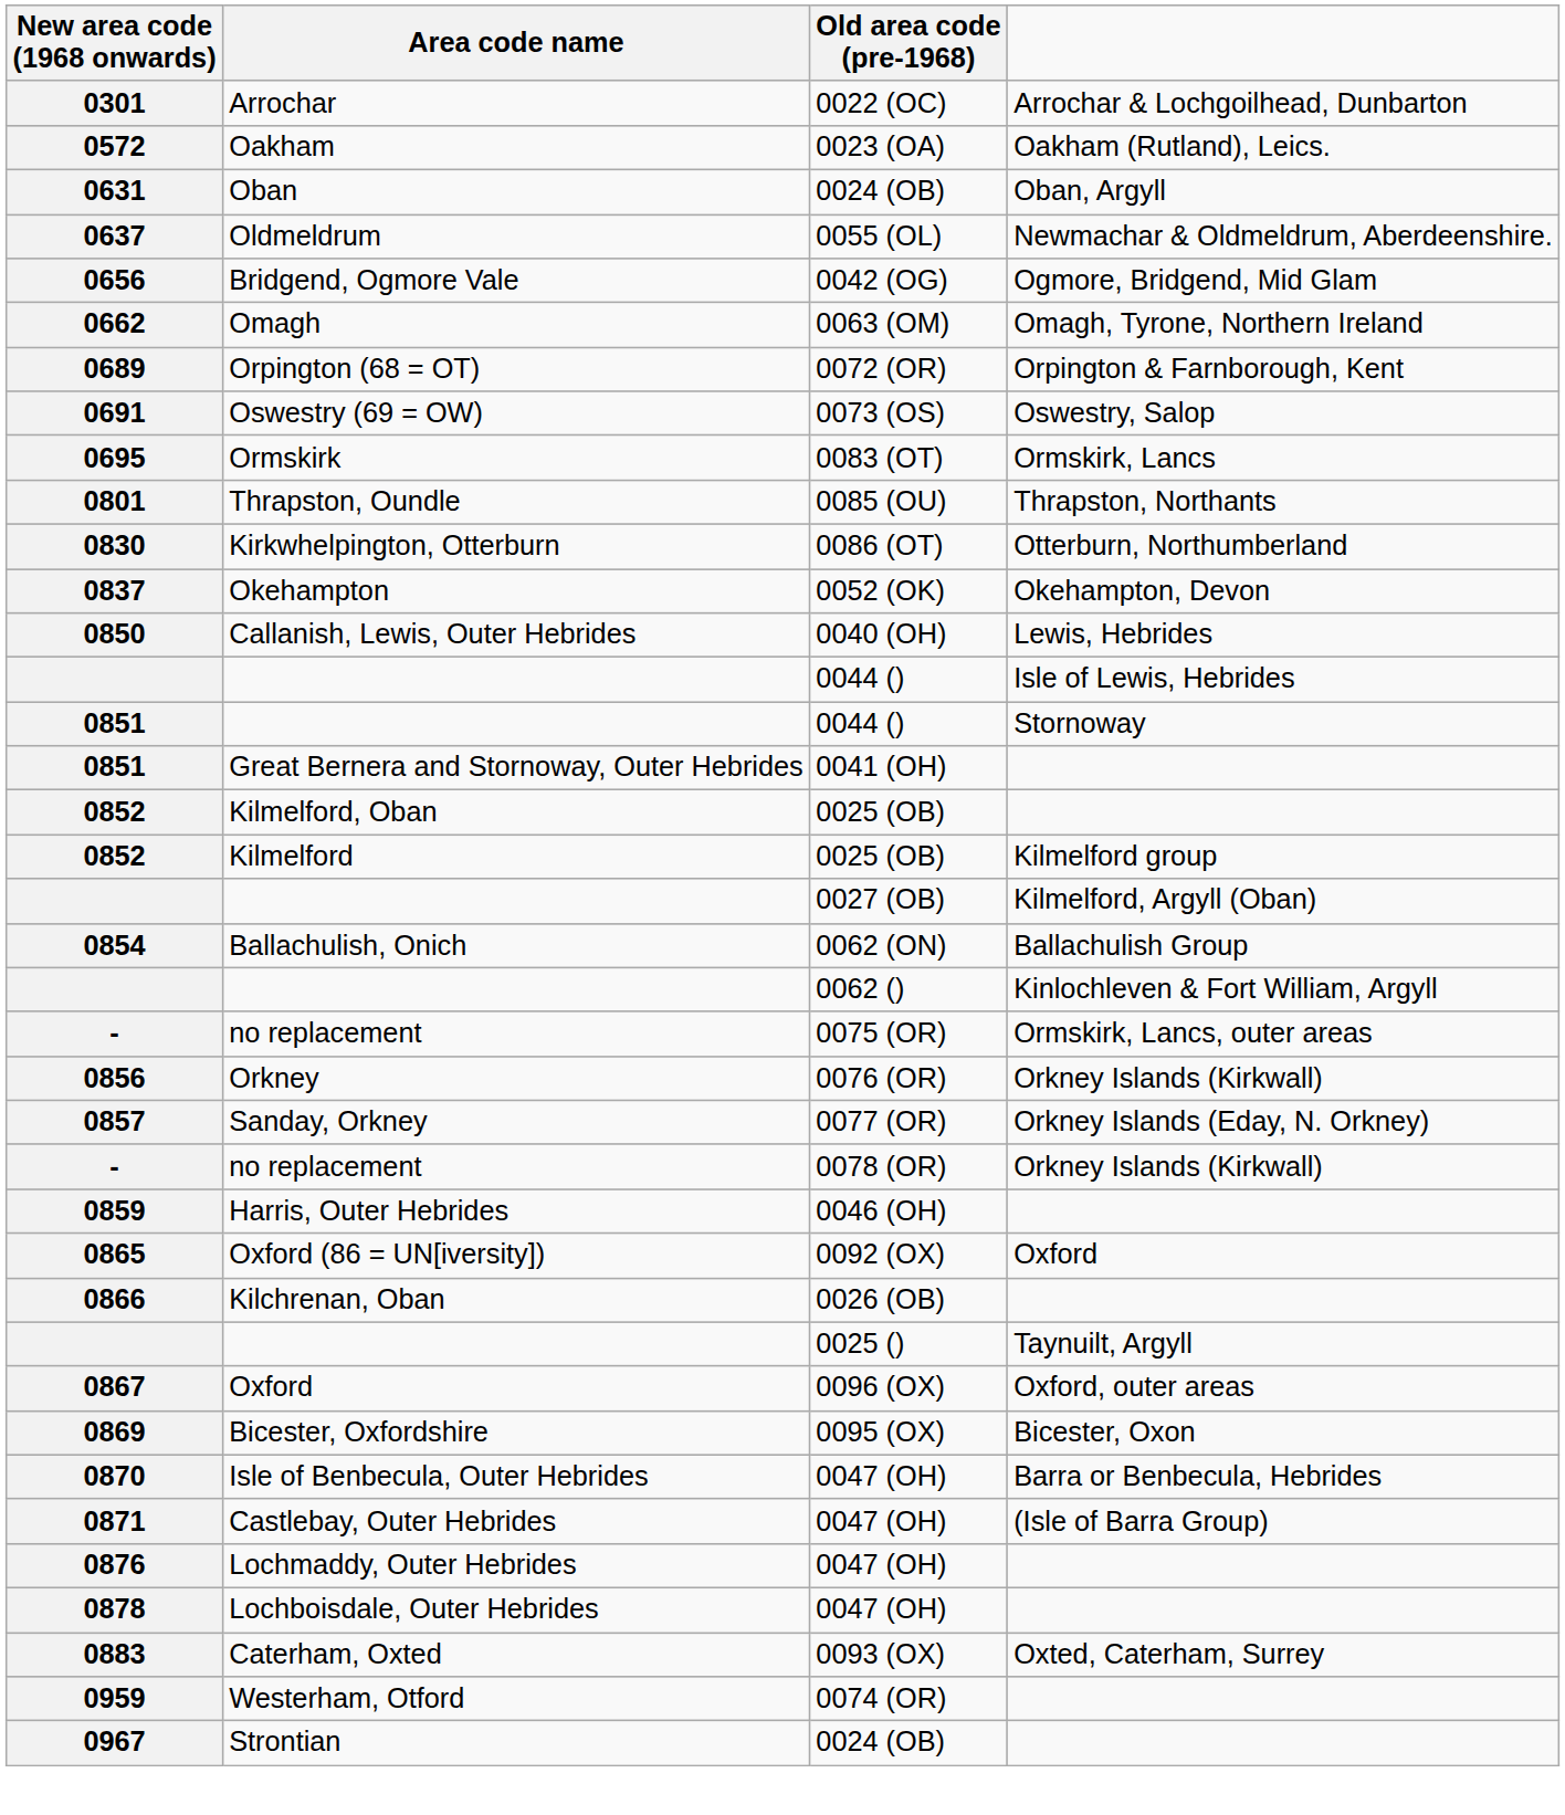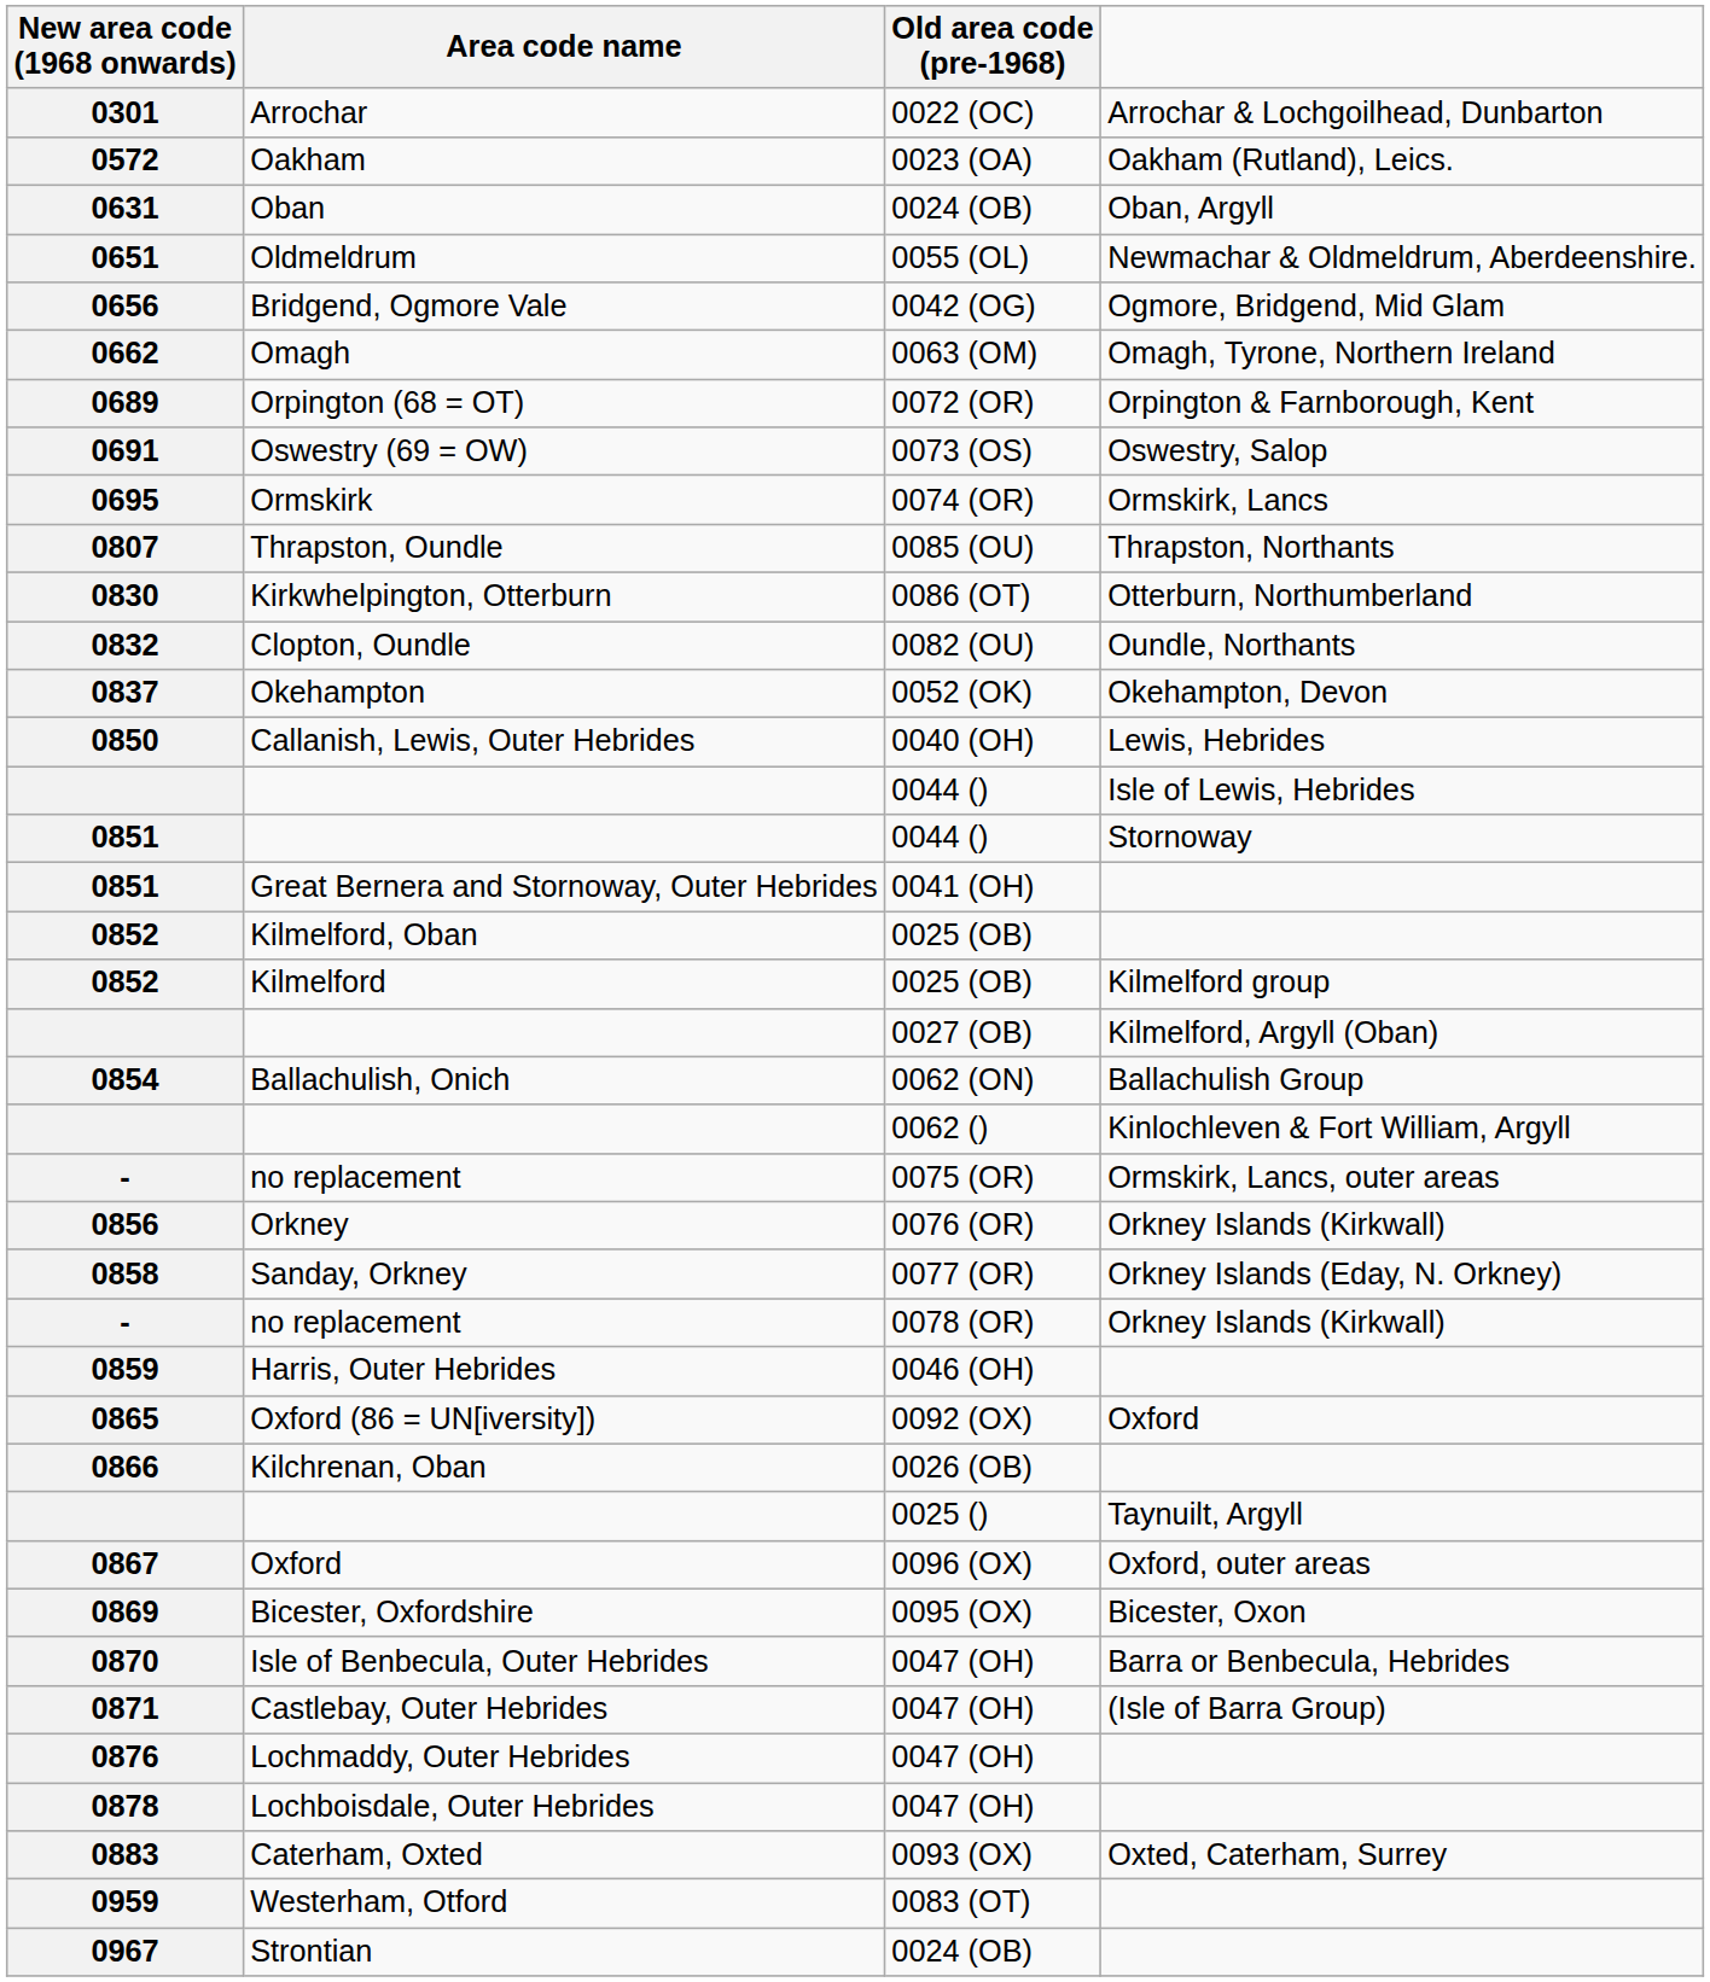Oldmeldrum | New area code (1968 onwards): 0637 -> 0651
Ormskirk | Old area code (pre-1968): 0083 (OT) -> 0074 (OR)
Thrapston, Oundle | New area code (1968 onwards): 0801 -> 0807
+ row: 0832 | Clopton, Oundle | 0082 (OU) | Oundle, Northants
Sanday, Orkney | New area code (1968 onwards): 0857 -> 0858
Westerham, Otford | Old area code (pre-1968): 0074 (OR) -> 0083 (OT)
